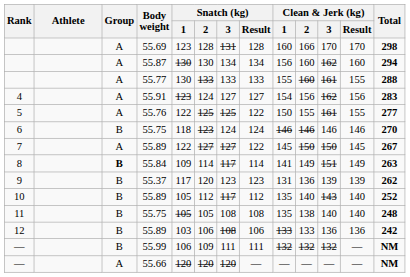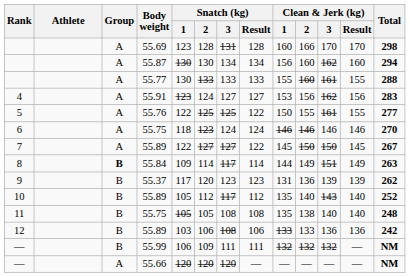4 | Clean & Jerk (kg) / 1: 154 -> 153
6 | Group: B -> A
8 | Clean & Jerk (kg) / 1: 141 -> 144
